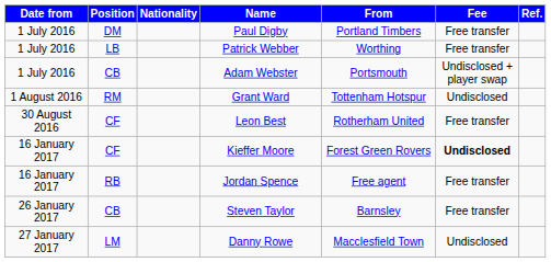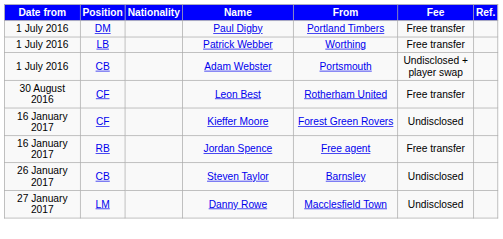- row: 1 August 2016 | RM | Grant Ward | Tottenham Hotspur | Undisclosed
Kieffer Moore | Fee: bold -> normal
Steven Taylor | Fee: Free transfer -> Undisclosed
